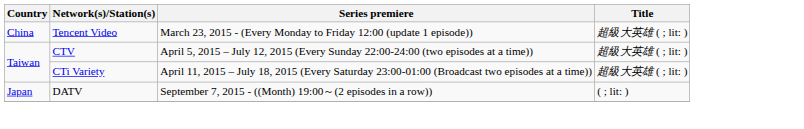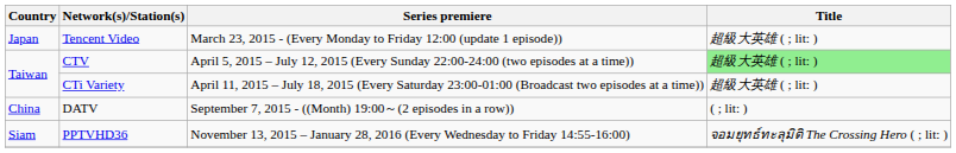Tencent Video | Country: China -> Japan
CTV | Title: no background -> lightgreen background
DATV | Country: Japan -> China
+ row: Siam | PPTVHD36 | November 13, 2015 – January 28, 2016 (Every Wednesday to Friday 14:55-16:00) | จอมยุทธ์ทะลุมิติ The Crossing Hero ( ; lit: )
